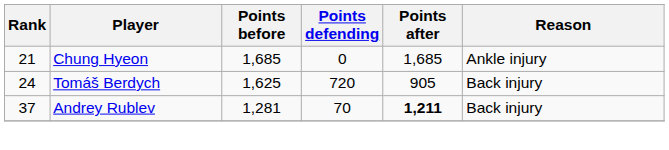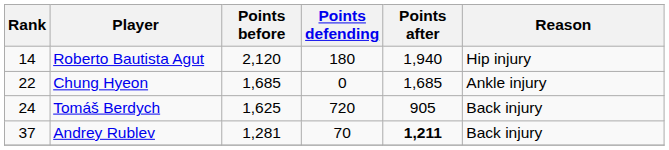+ row: 14 | Roberto Bautista Agut | 2,120 | 180 | 1,940 | Hip injury
Chung Hyeon | Rank: 21 -> 22
